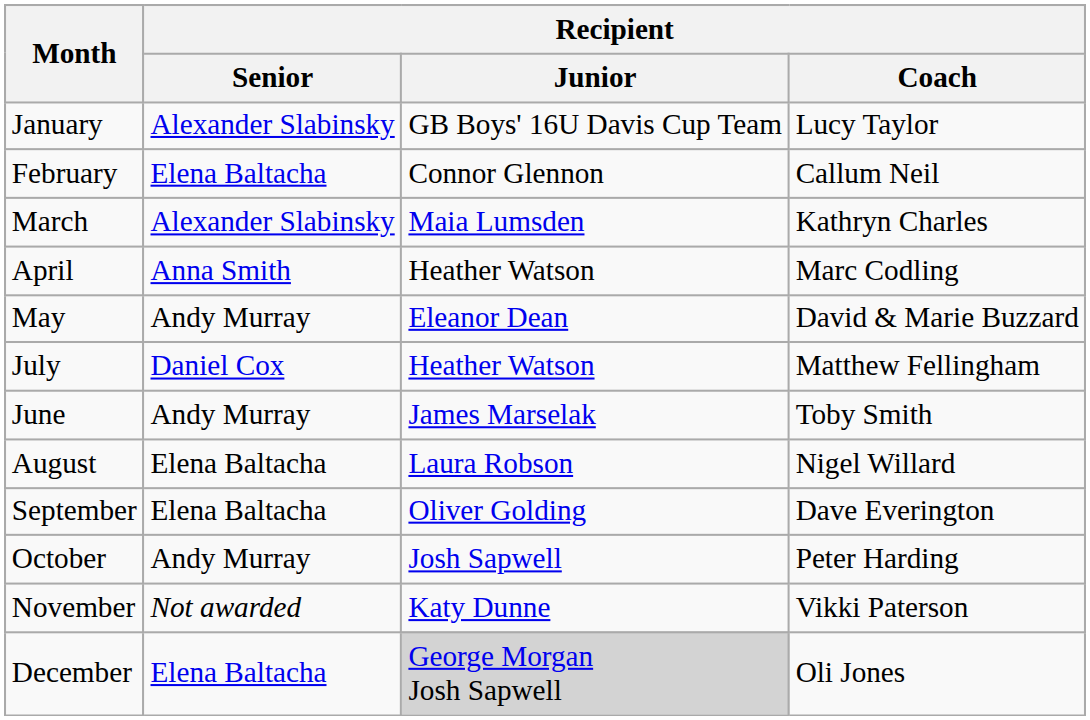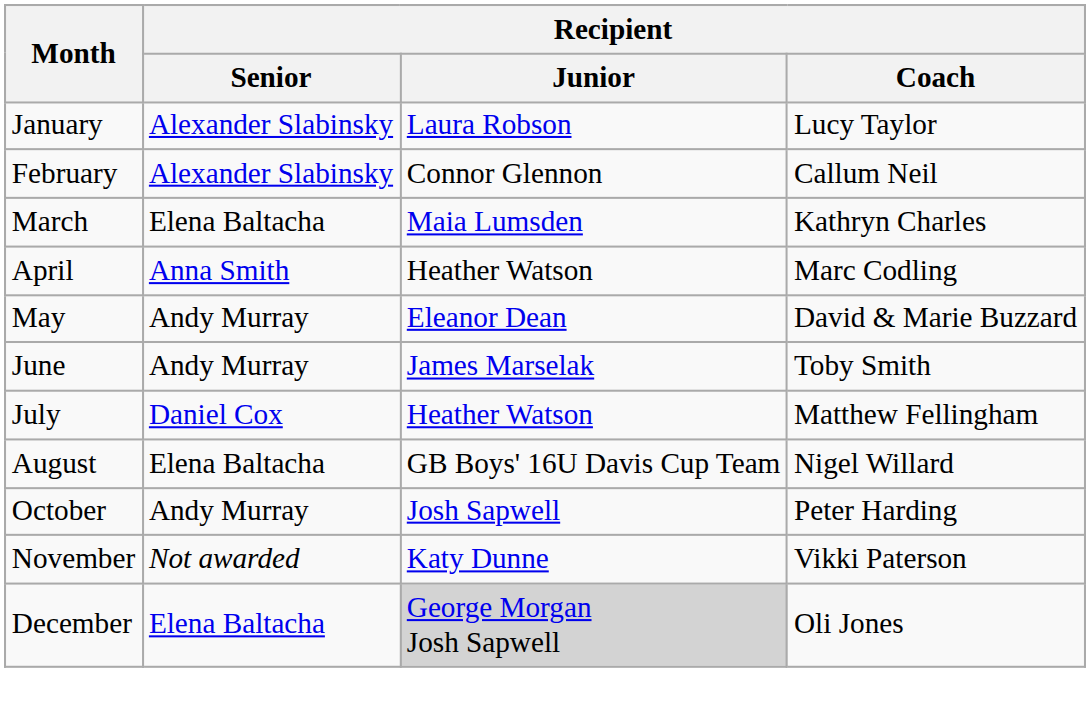January | Recipient / Junior: GB Boys' 16U Davis Cup Team -> Laura Robson
February | Recipient / Senior: Elena Baltacha -> Alexander Slabinsky
March | Recipient / Senior: Alexander Slabinsky -> Elena Baltacha
rows swapped: June <-> July
August | Recipient / Junior: Laura Robson -> GB Boys' 16U Davis Cup Team
- row: September | Elena Baltacha | Oliver Golding | Dave Everington
